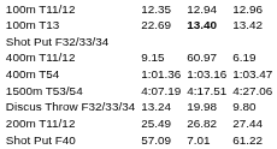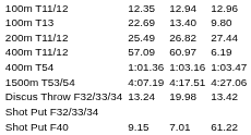100m T13 | column 5: bold -> normal
100m T13 | column 7: 13.42 -> 9.80
rows swapped: 200m T11/12 <-> Shot Put F32/33/34
400m T11/12 | column 3: 9.15 -> 57.09
Discus Throw F32/33/34 | column 7: 9.80 -> 13.42
Shot Put F40 | column 3: 57.09 -> 9.15
